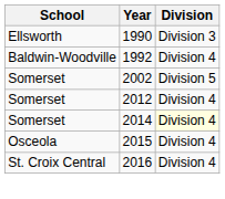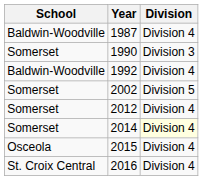+ row: Baldwin-Woodville | 1987 | Division 4
1990 | School: Ellsworth -> Somerset
